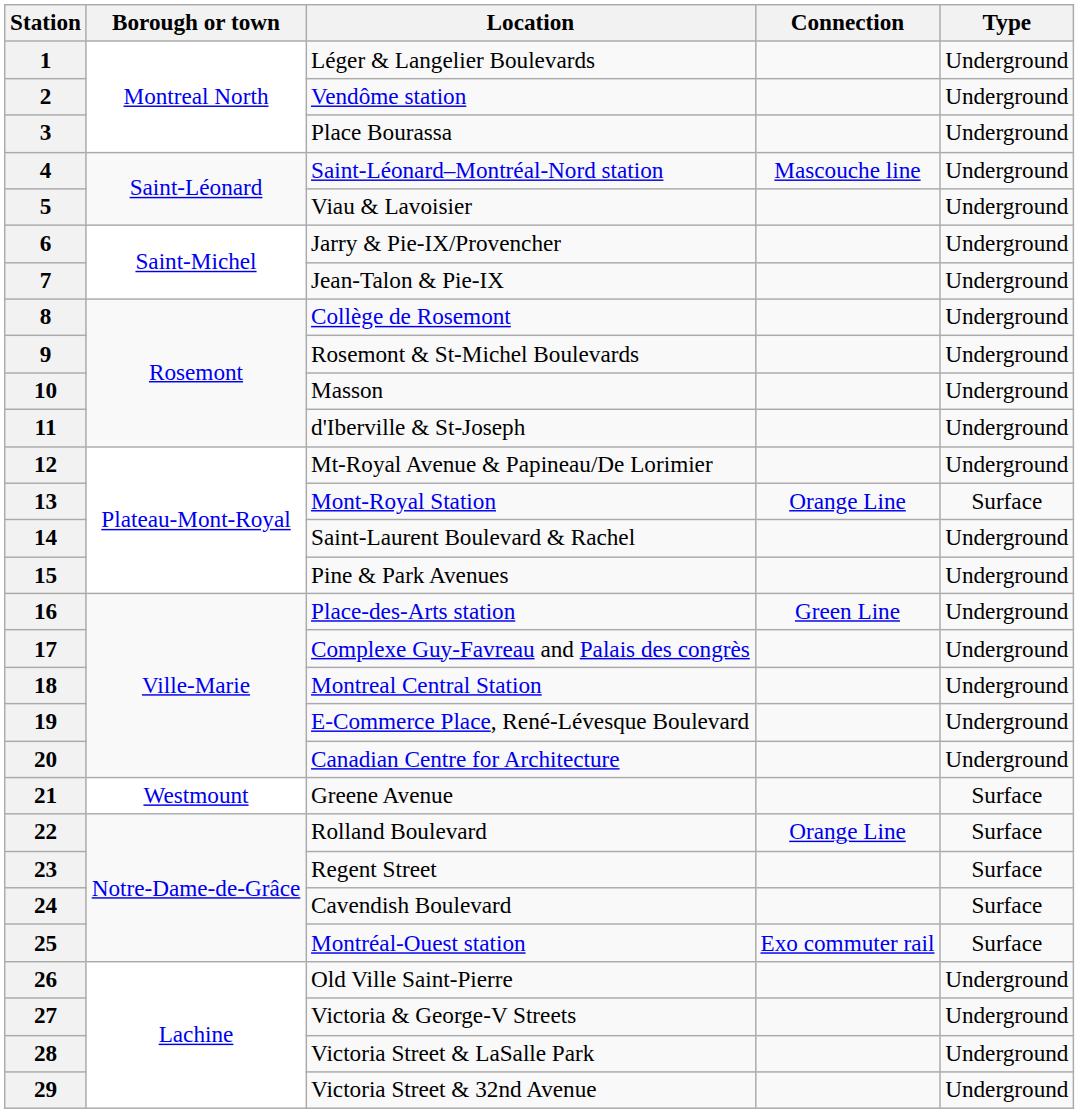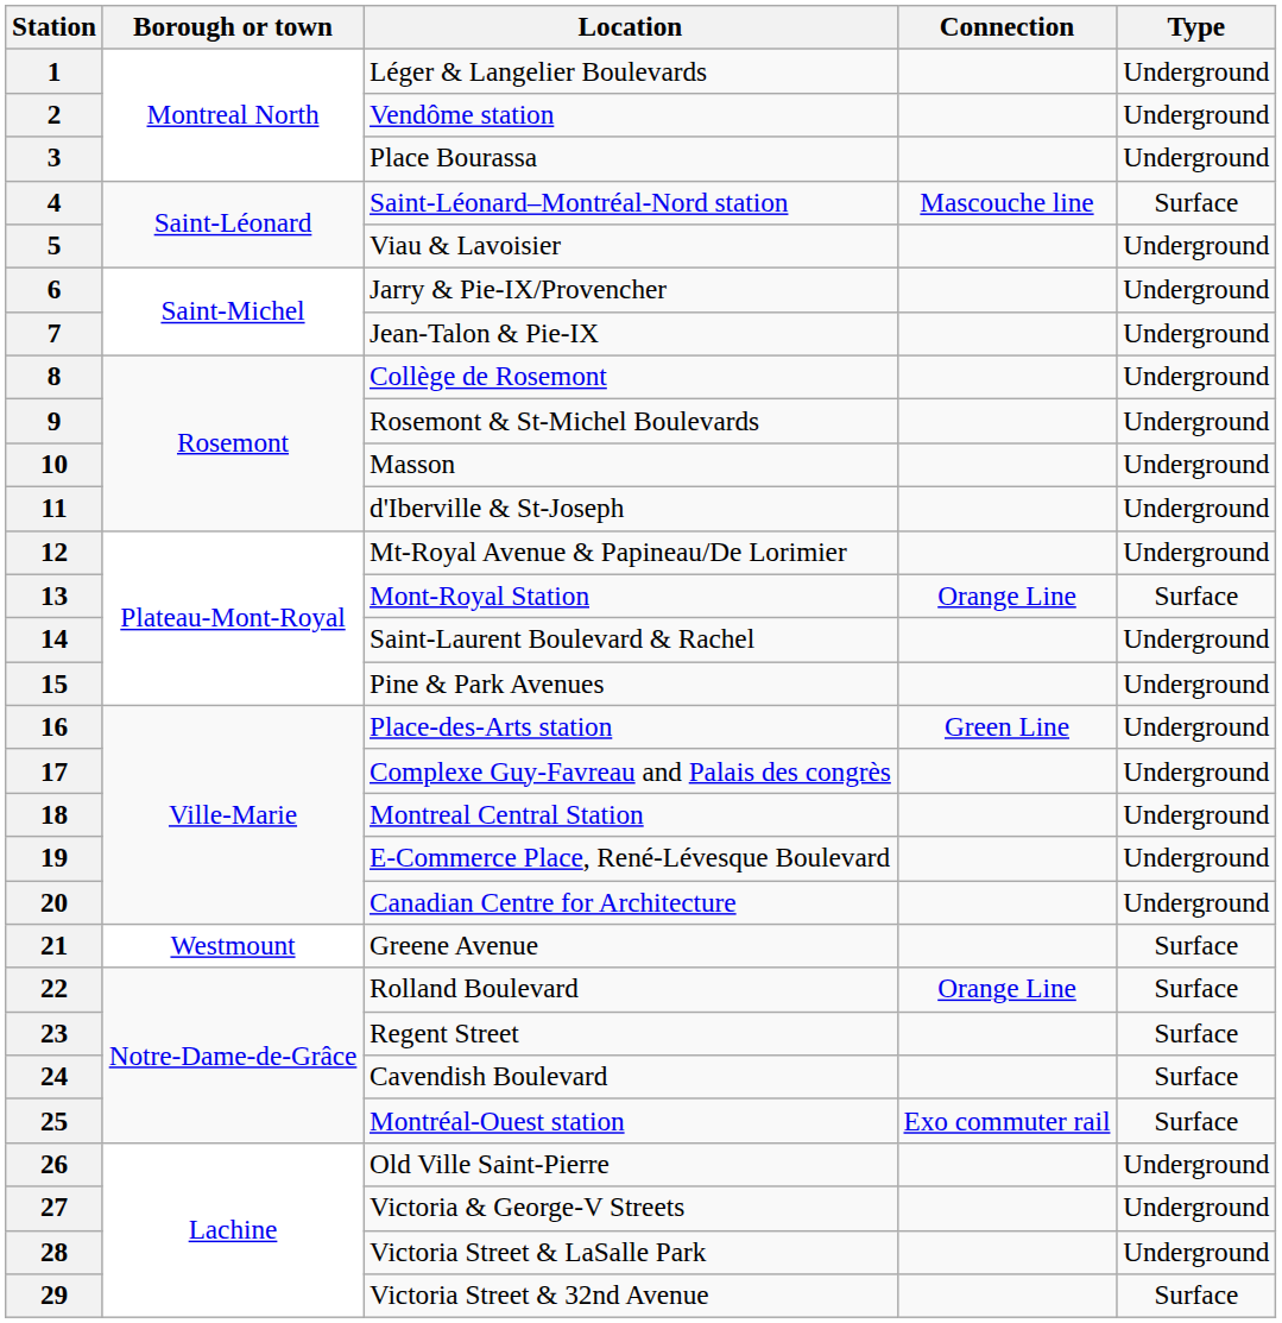4 | Type: Underground -> Surface
29 | Type: Underground -> Surface
